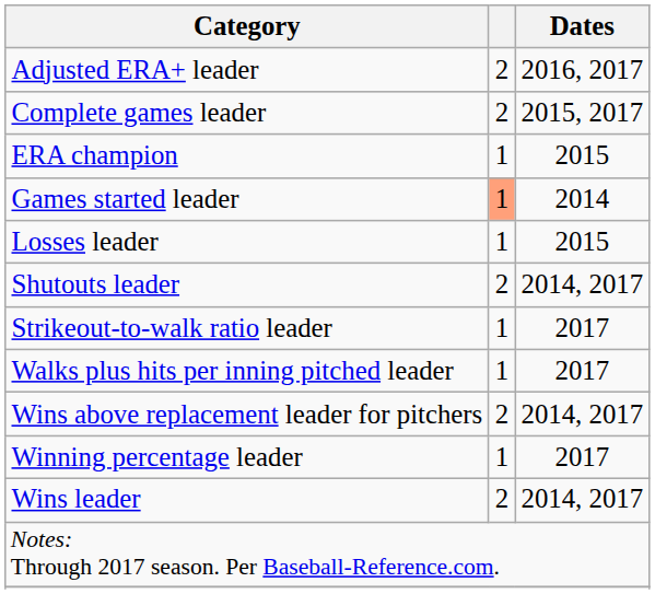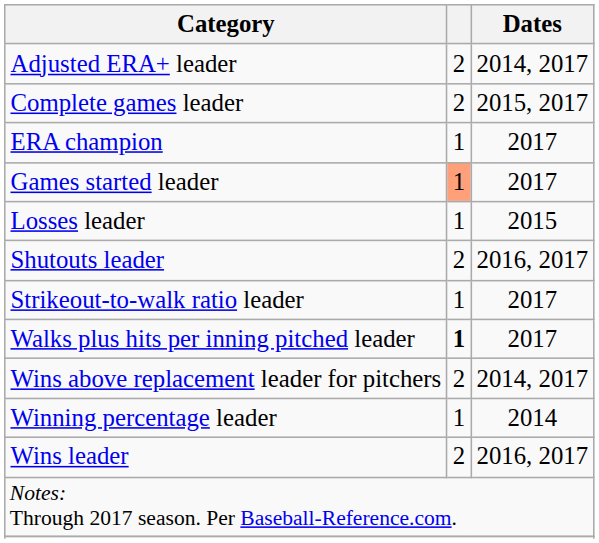Adjusted ERA+ leader | Dates: 2016, 2017 -> 2014, 2017
ERA champion | Dates: 2015 -> 2017
Games started leader | Dates: 2014 -> 2017
Shutouts leader | Dates: 2014, 2017 -> 2016, 2017
Walks plus hits per inning pitched leader | column 2: normal -> bold
Winning percentage leader | Dates: 2017 -> 2014
Wins leader | Dates: 2014, 2017 -> 2016, 2017
